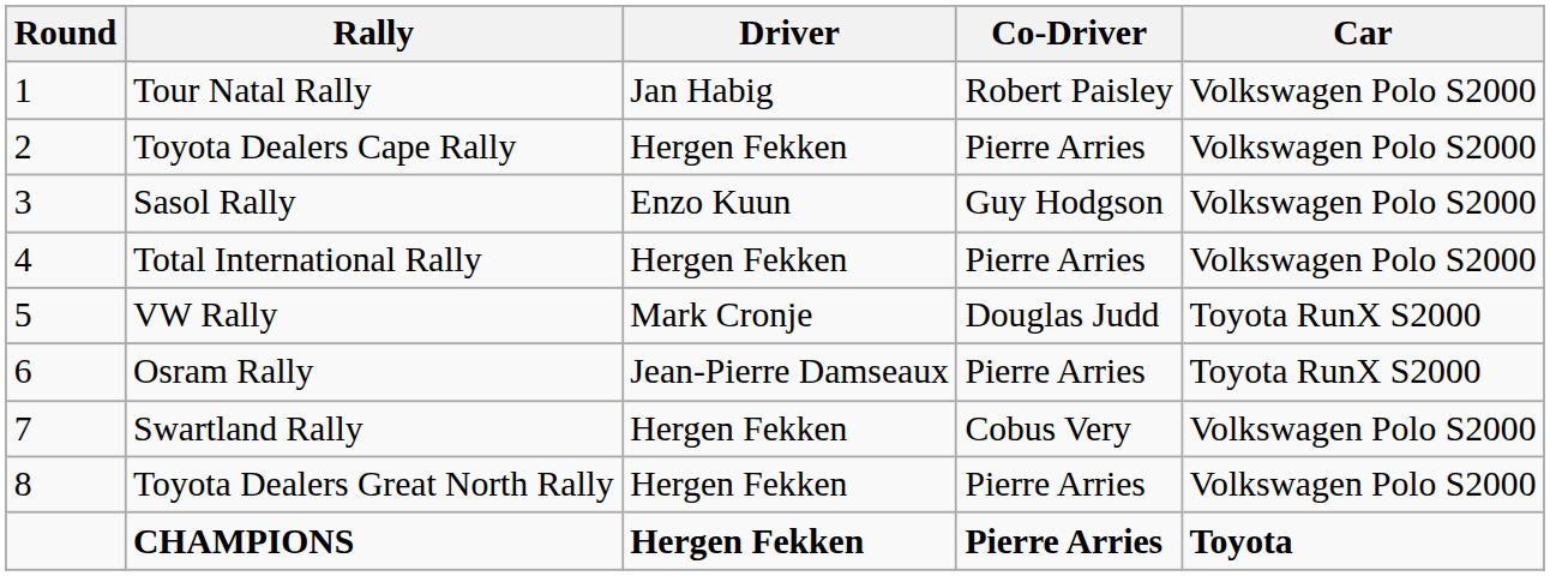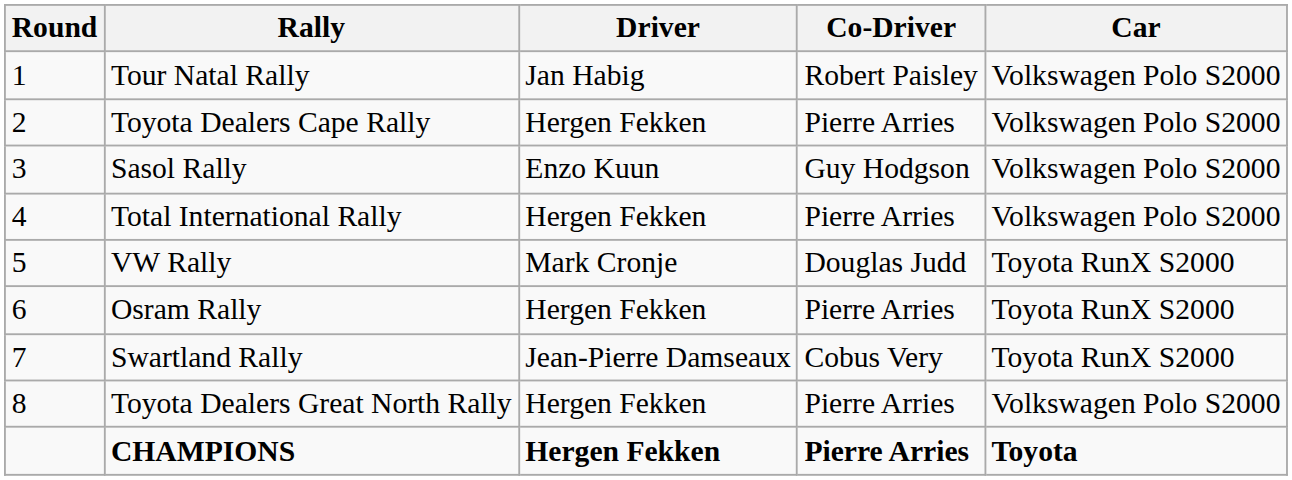Osram Rally | Driver: Jean-Pierre Damseaux -> Hergen Fekken
Swartland Rally | Driver: Hergen Fekken -> Jean-Pierre Damseaux
Swartland Rally | Car: Volkswagen Polo S2000 -> Toyota RunX S2000
